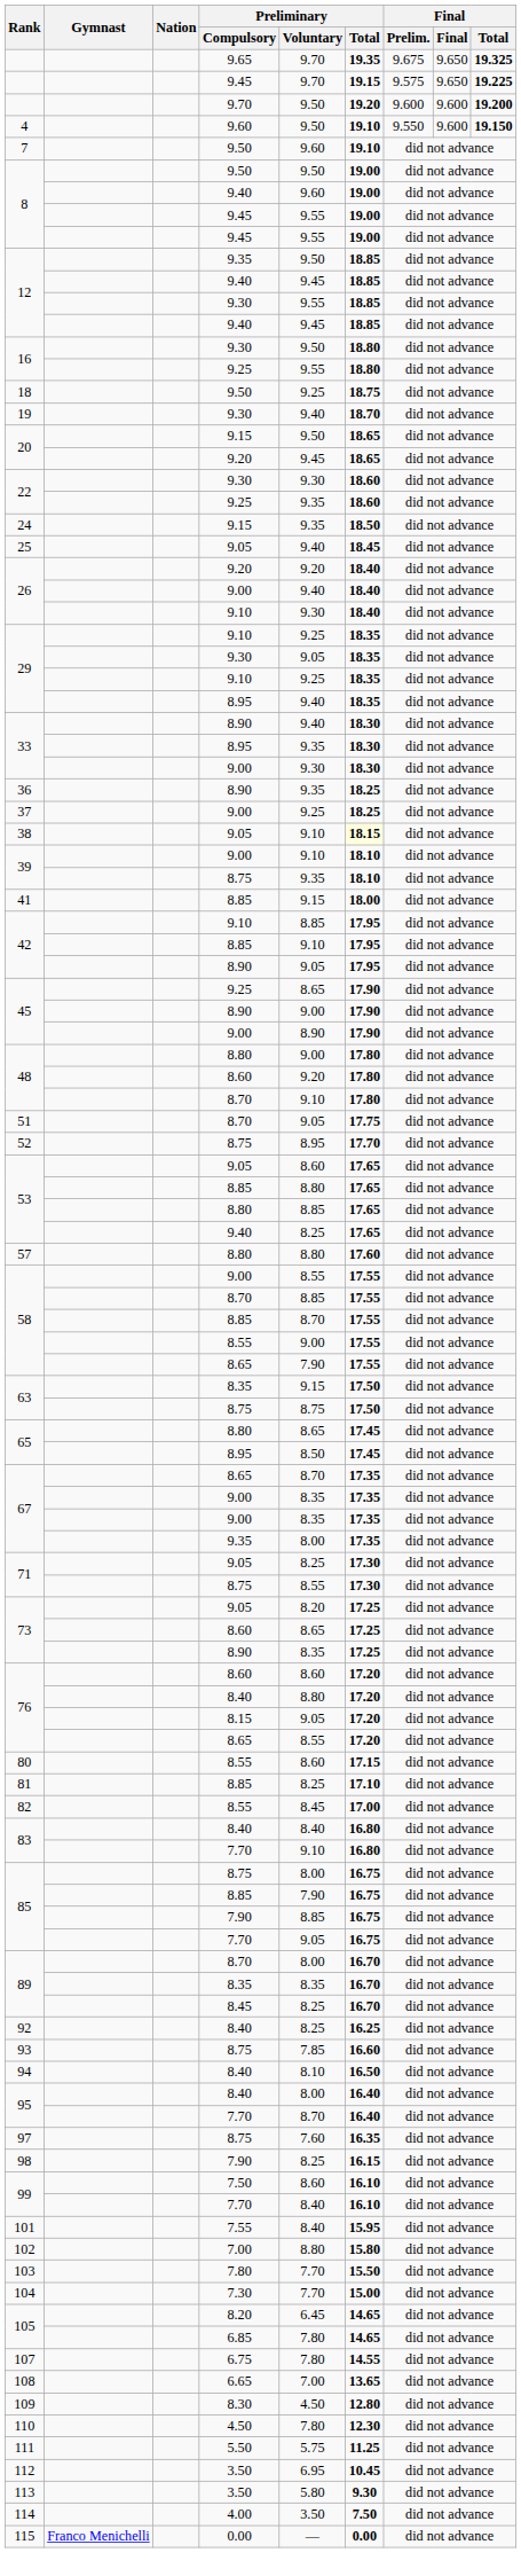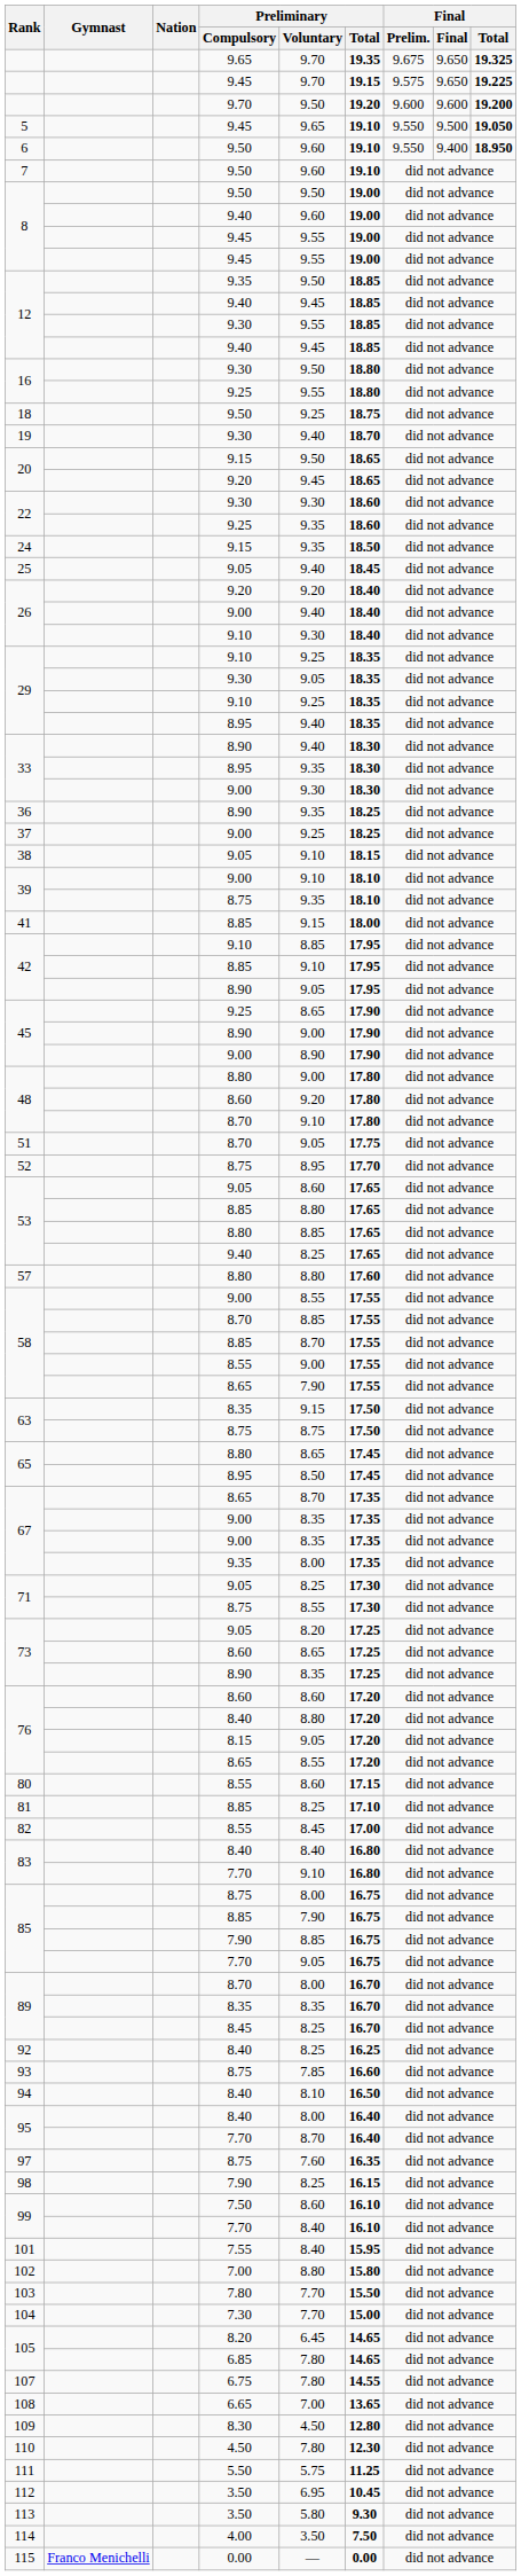- row: 4 | 9.60 | 9.50 | 19.10 | 9.550 | 9.600 | 19.150
+ row: 5 | 9.45 | 9.65 | 19.10 | 9.550 | 9.500 | 19.050
+ row: 6 | 9.50 | 9.60 | 19.10 | 9.550 | 9.400 | 18.950
38 | Preliminary / Total: lightyellow background -> no background
